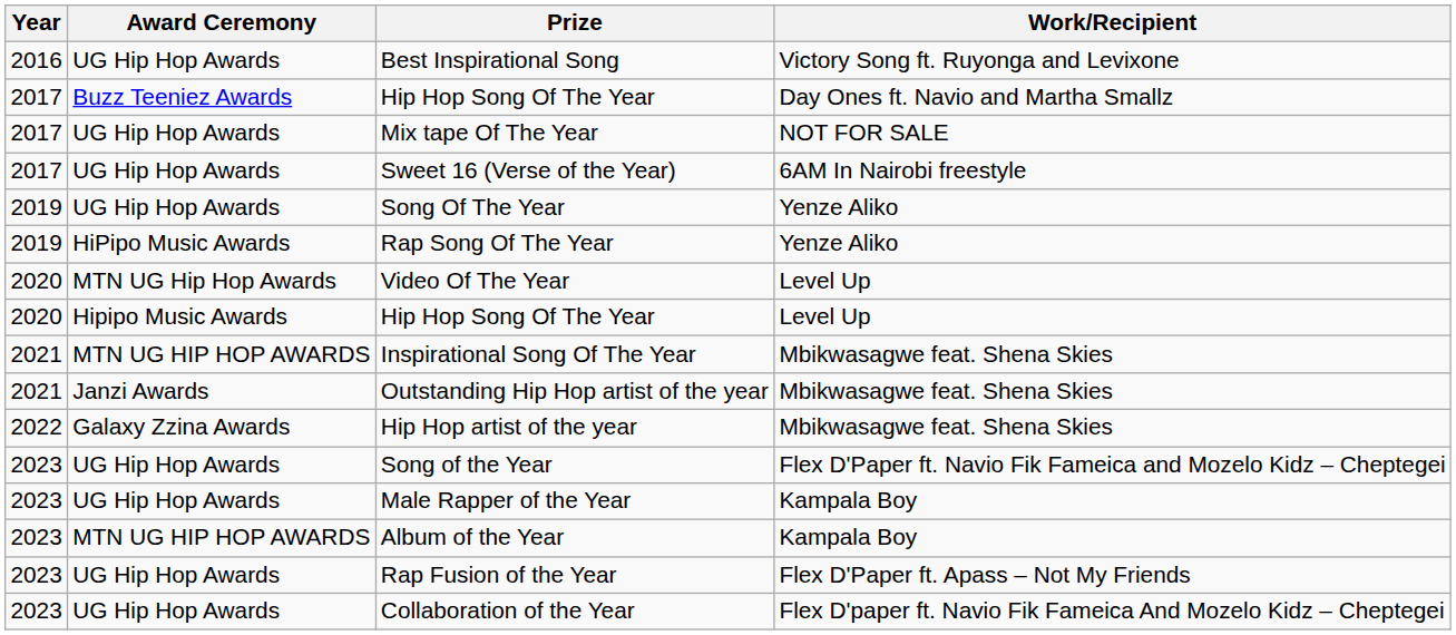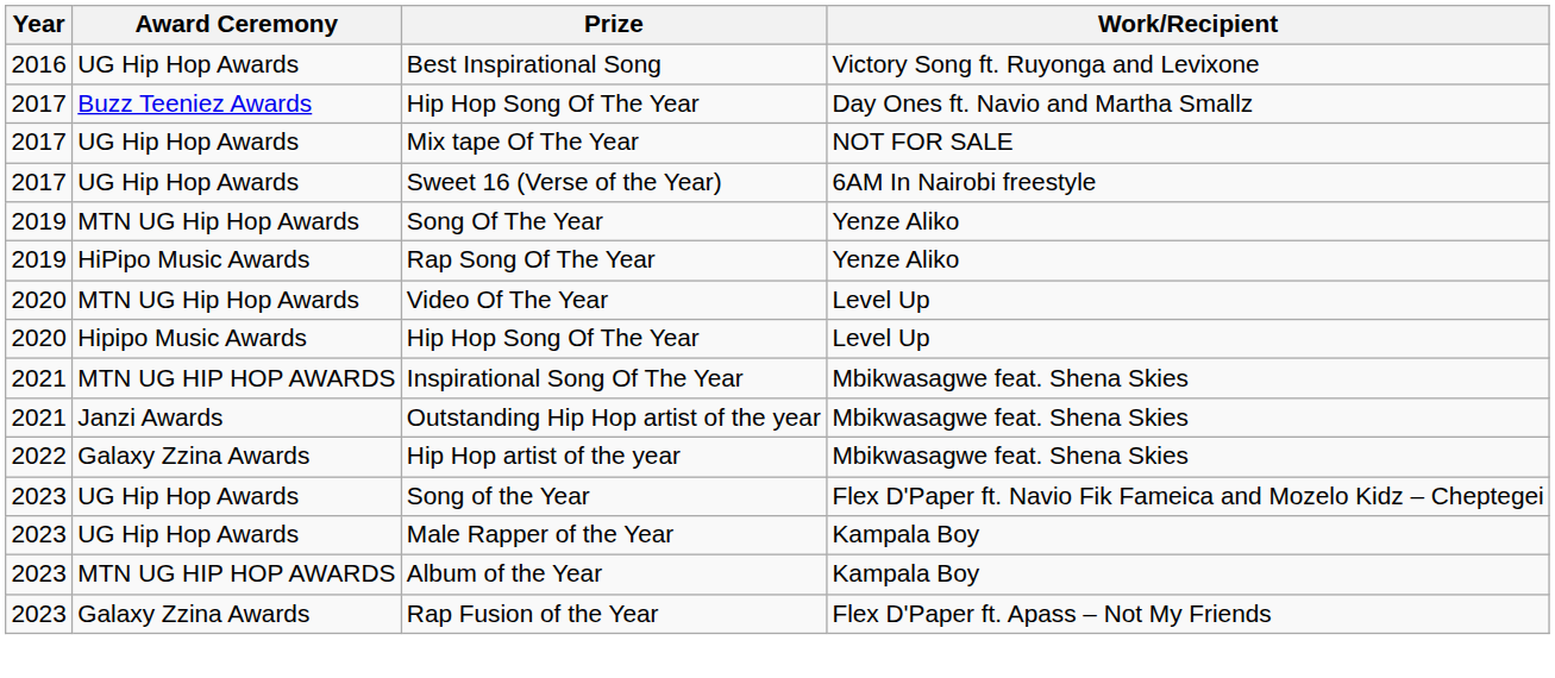Song Of The Year | Award Ceremony: UG Hip Hop Awards -> MTN UG Hip Hop Awards
Rap Fusion of the Year | Award Ceremony: UG Hip Hop Awards -> Galaxy Zzina Awards
- row: 2023 | UG Hip Hop Awards | Collaboration of the Year | Flex D'paper ft. Navio Fik Fameica And Mozelo Kidz – Cheptegei
